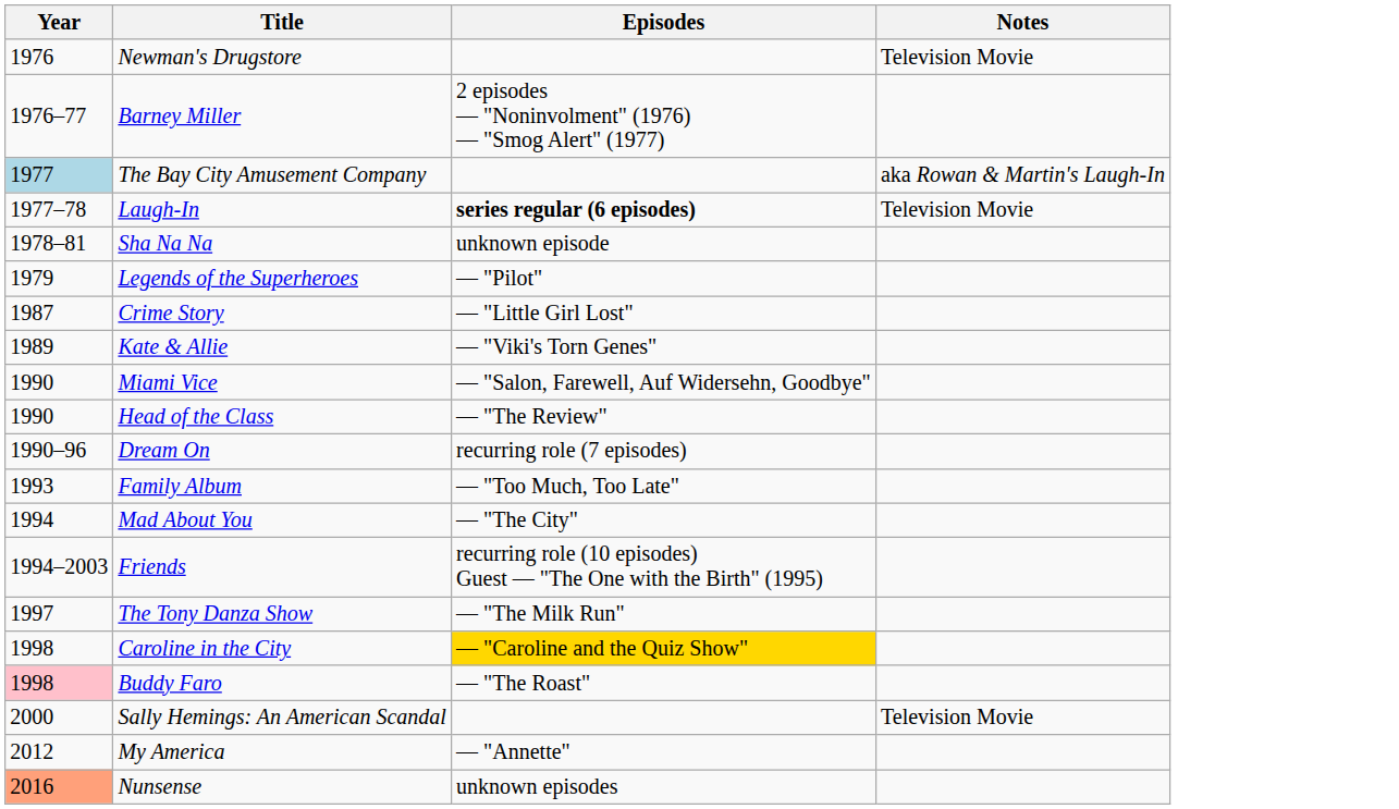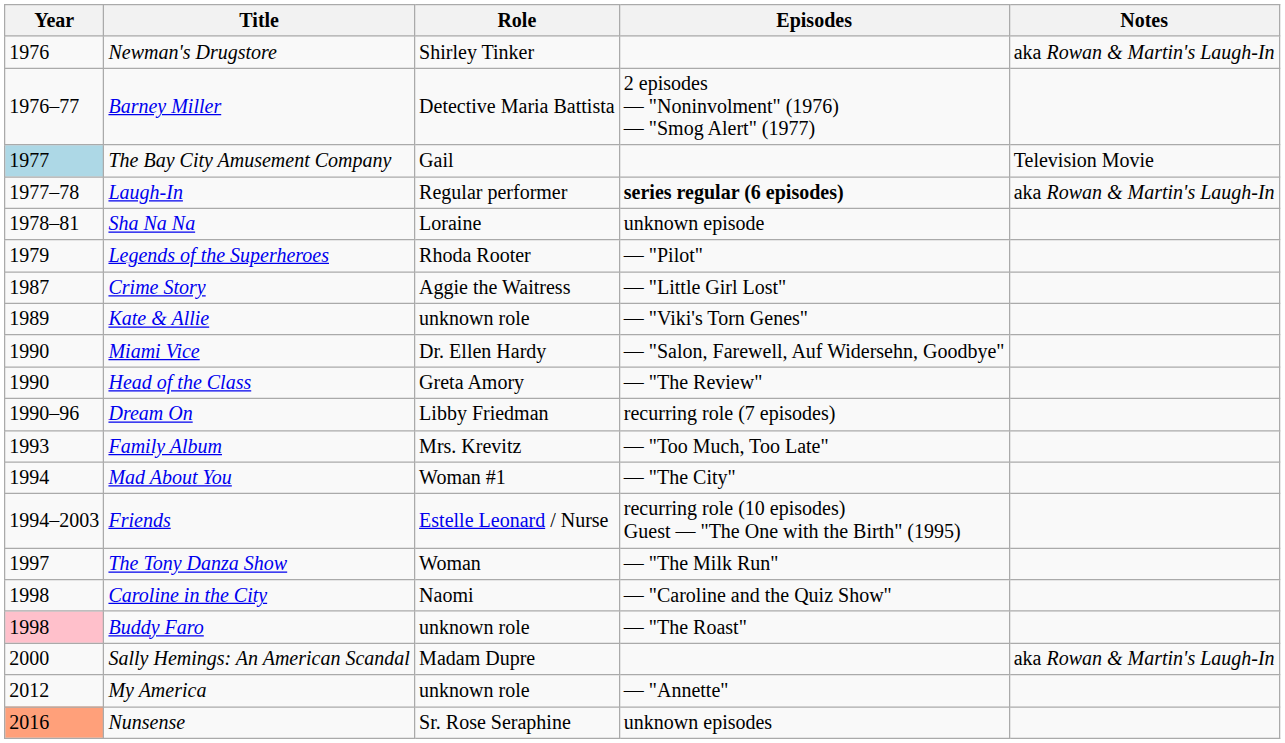+ column: Role | Shirley Tinker | Detective Maria Battista | Gail | Regular performer | Loraine | Rhoda Rooter | Aggie the Waitress | unknown role | Dr. Ellen Hardy | Greta Amory | Libby Friedman | Mrs. Krevitz | Woman #1 | Estelle Leonard / Nurse | Woman | Naomi | unknown role | Madam Dupre | unknown role | Sr. Rose Seraphine
Newman's Drugstore | Notes: Television Movie -> aka Rowan & Martin's Laugh-In
The Bay City Amusement Company | Notes: aka Rowan & Martin's Laugh-In -> Television Movie
Laugh-In | Notes: Television Movie -> aka Rowan & Martin's Laugh-In
Caroline in the City | Episodes: gold background -> no background
Sally Hemings: An American Scandal | Notes: Television Movie -> aka Rowan & Martin's Laugh-In
